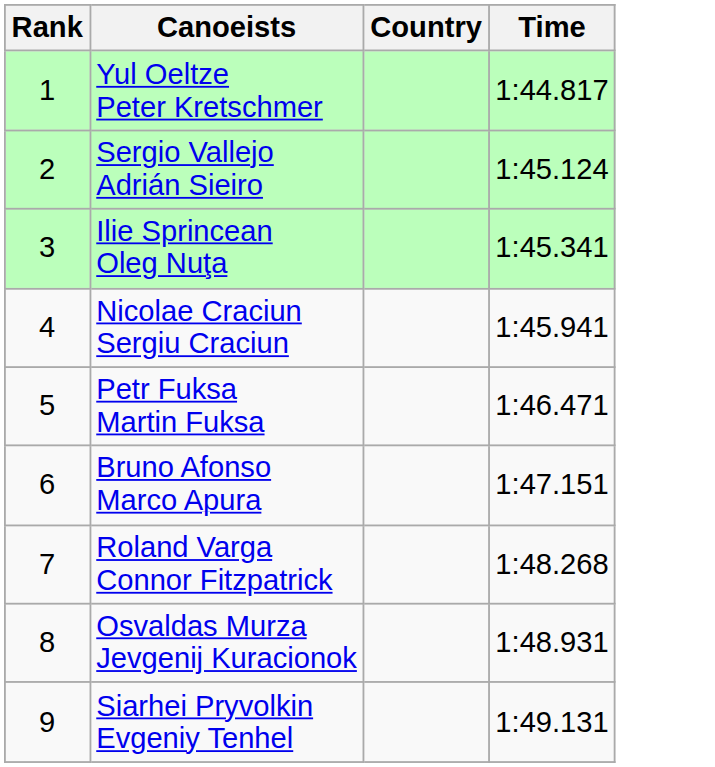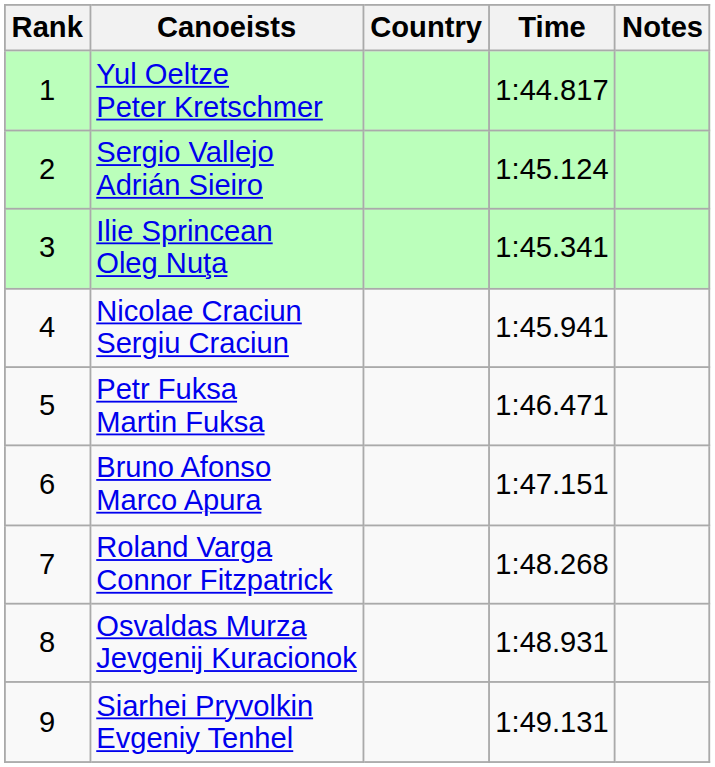+ column: Notes
